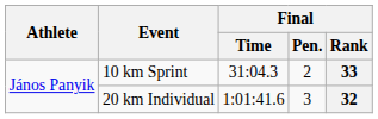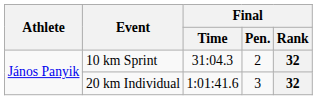10 km Sprint | Final / Rank: 33 -> 32
